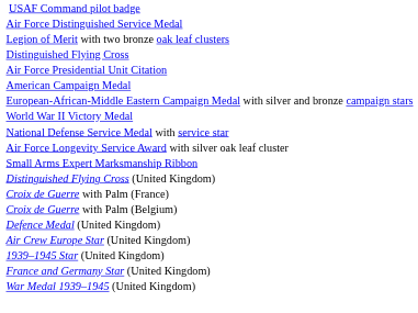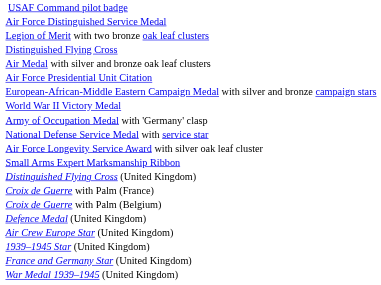+ row: Air Medal with silver and bronze oak leaf clusters
- row: American Campaign Medal
+ row: Army of Occupation Medal with 'Germany' clasp
